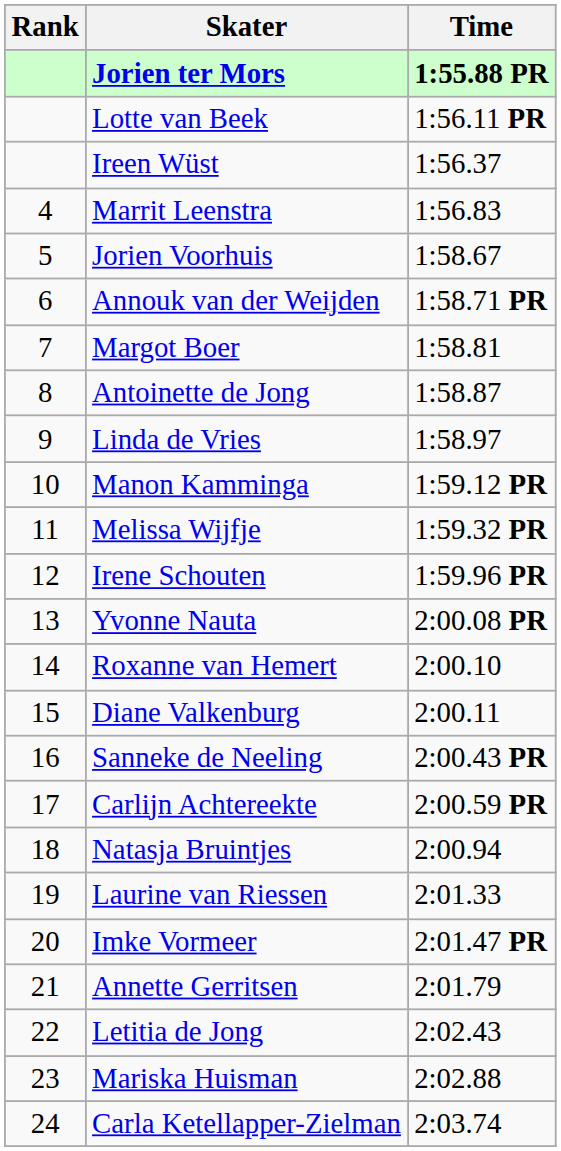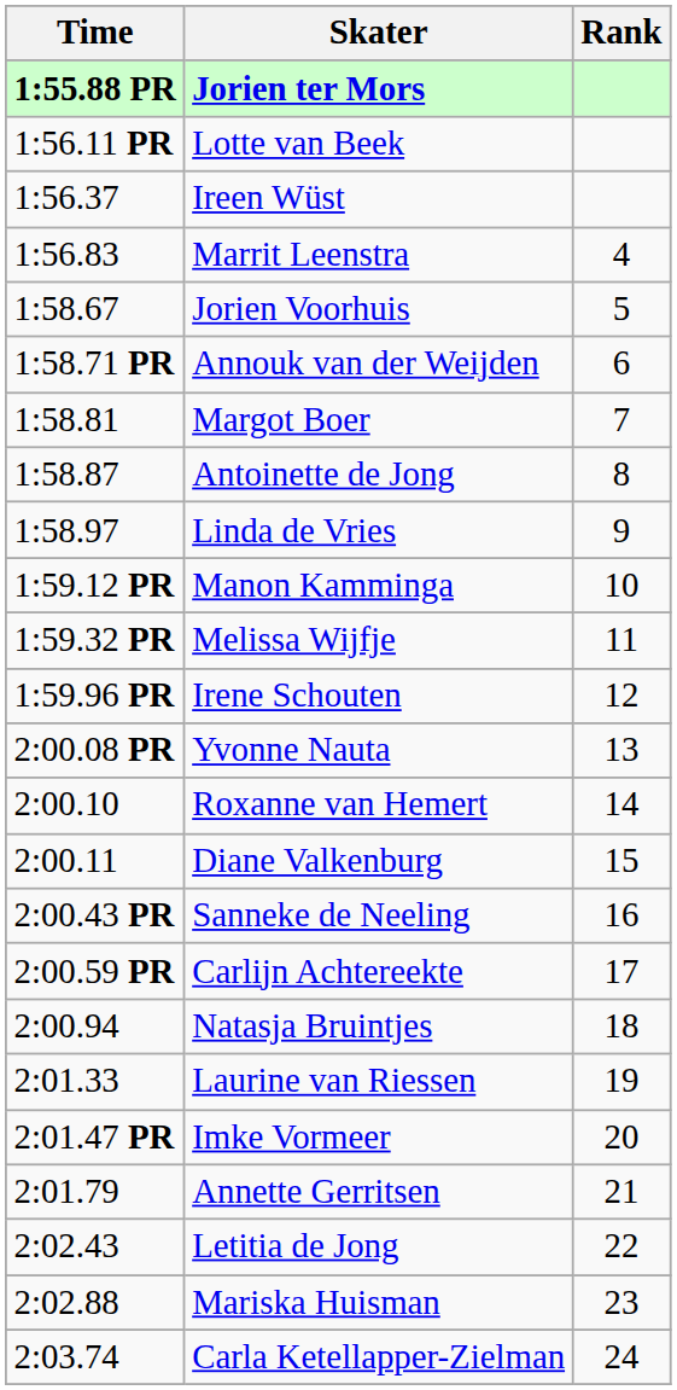columns swapped: Rank <-> Time
